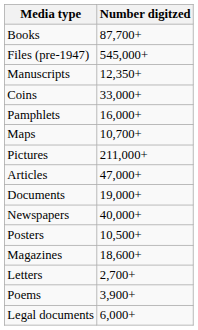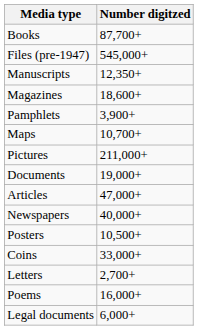rows swapped: Magazines <-> Coins
Pamphlets | Number digitzed: 16,000+ -> 3,900+
rows swapped: Articles <-> Documents
Poems | Number digitzed: 3,900+ -> 16,000+
